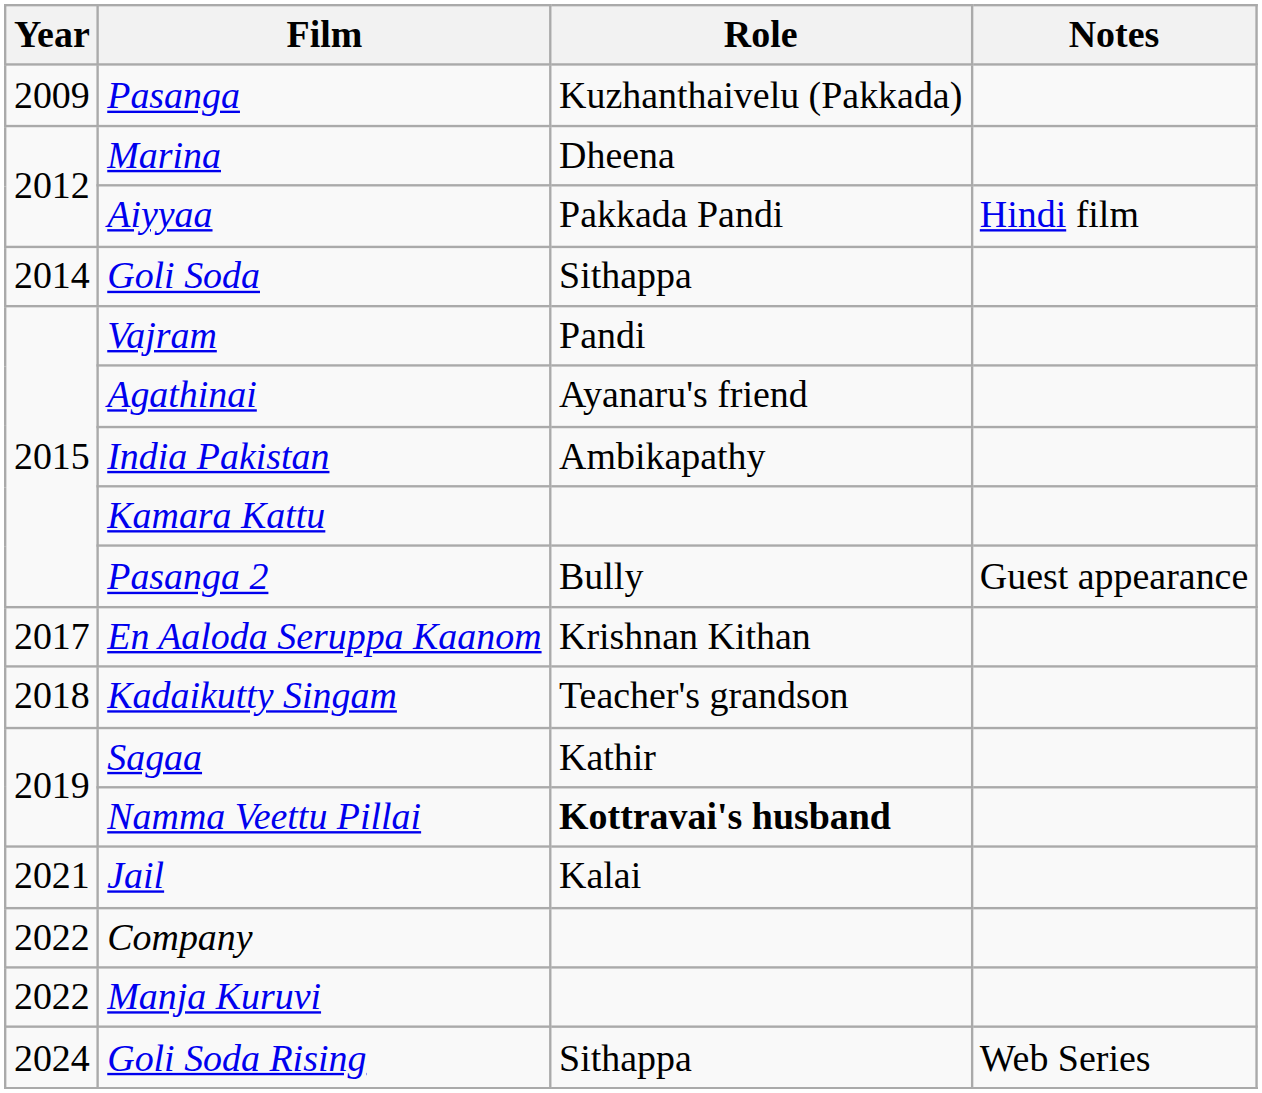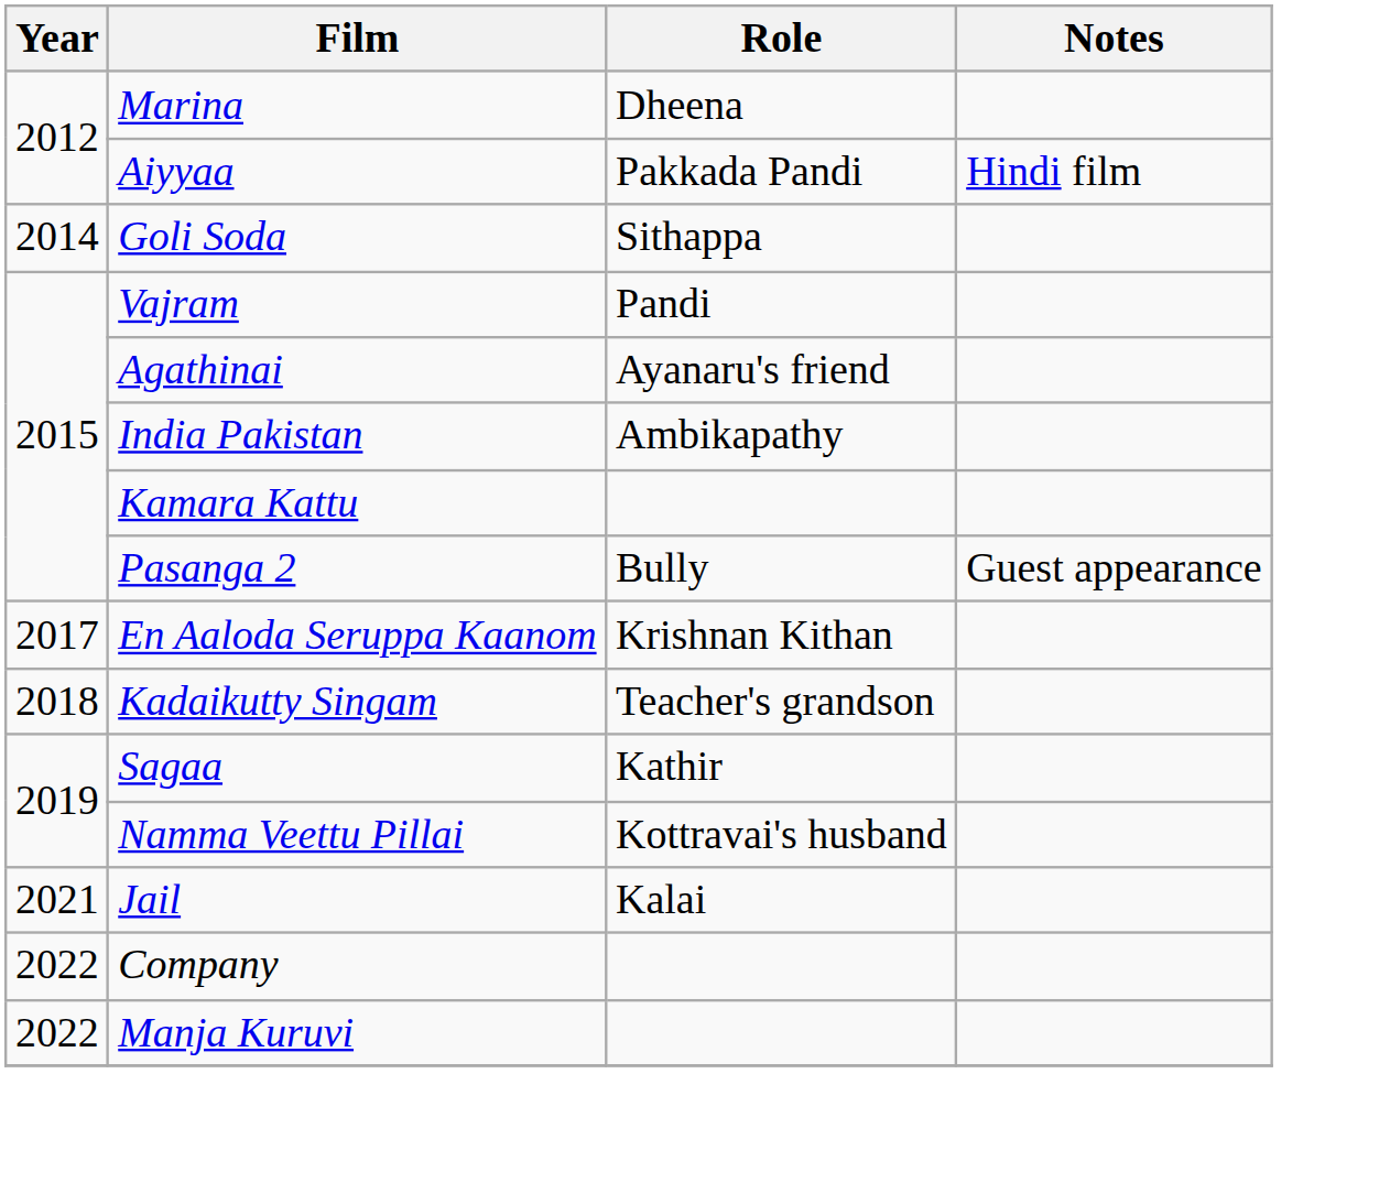- row: 2009 | Pasanga | Kuzhanthaivelu (Pakkada)
Namma Veettu Pillai | Role: bold -> normal
- row: 2024 | Goli Soda Rising | Sithappa | Web Series
